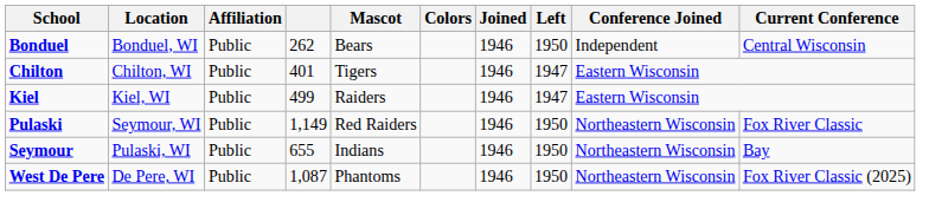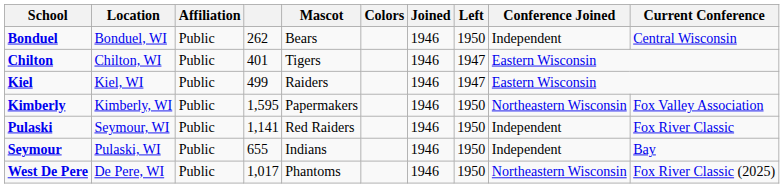+ row: Kimberly | Kimberly, WI | Public | 1,595 | Papermakers | 1946 | 1950 | Northeastern Wisconsin | Fox Valley Association
Pulaski | column 4: 1,149 -> 1,141
Pulaski | Conference Joined: Northeastern Wisconsin -> Independent
Seymour | Conference Joined: Northeastern Wisconsin -> Independent
West De Pere | column 4: 1,087 -> 1,017
